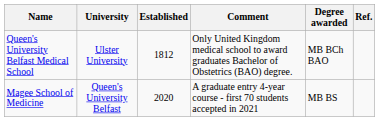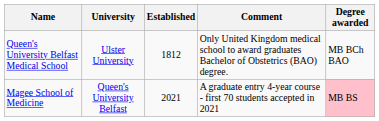- column: Ref.
Magee School of Medicine | Established: 2020 -> 2021
Magee School of Medicine | Degree awarded: no background -> pink background
